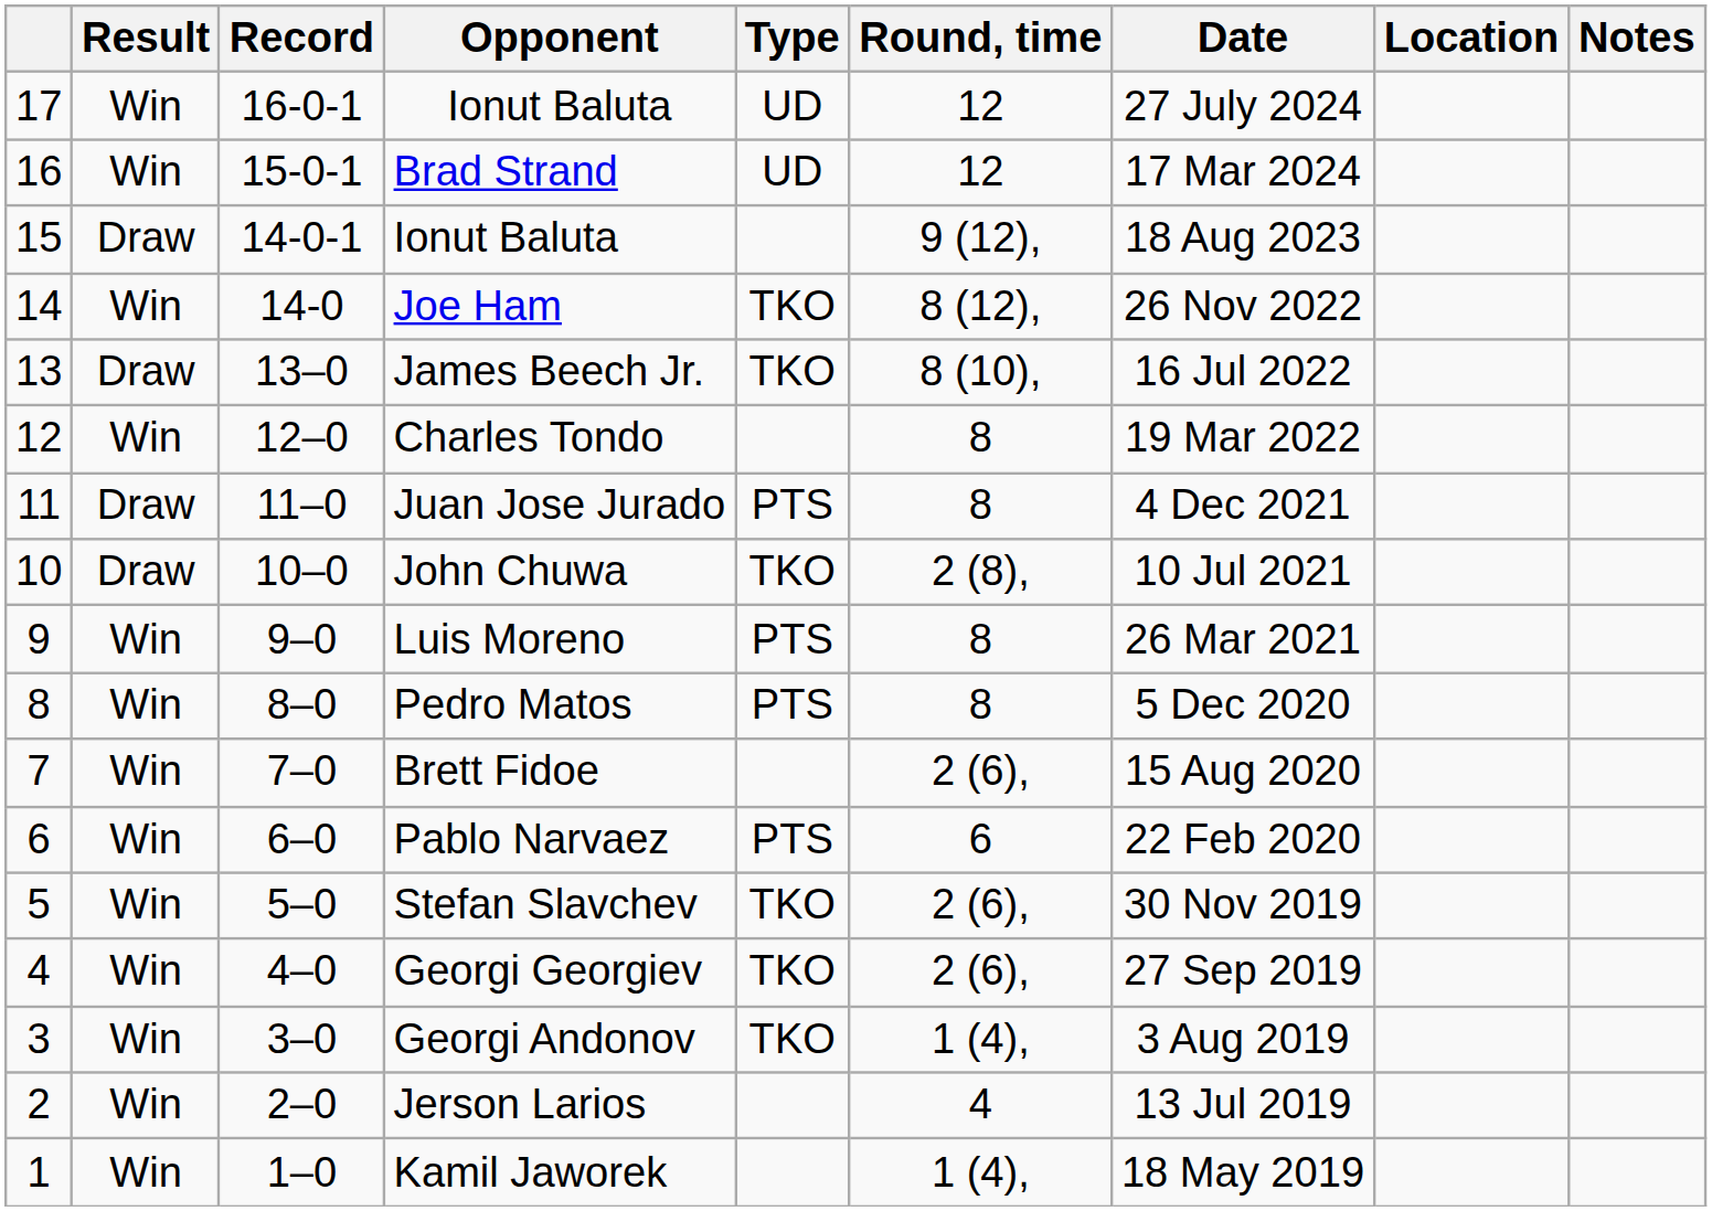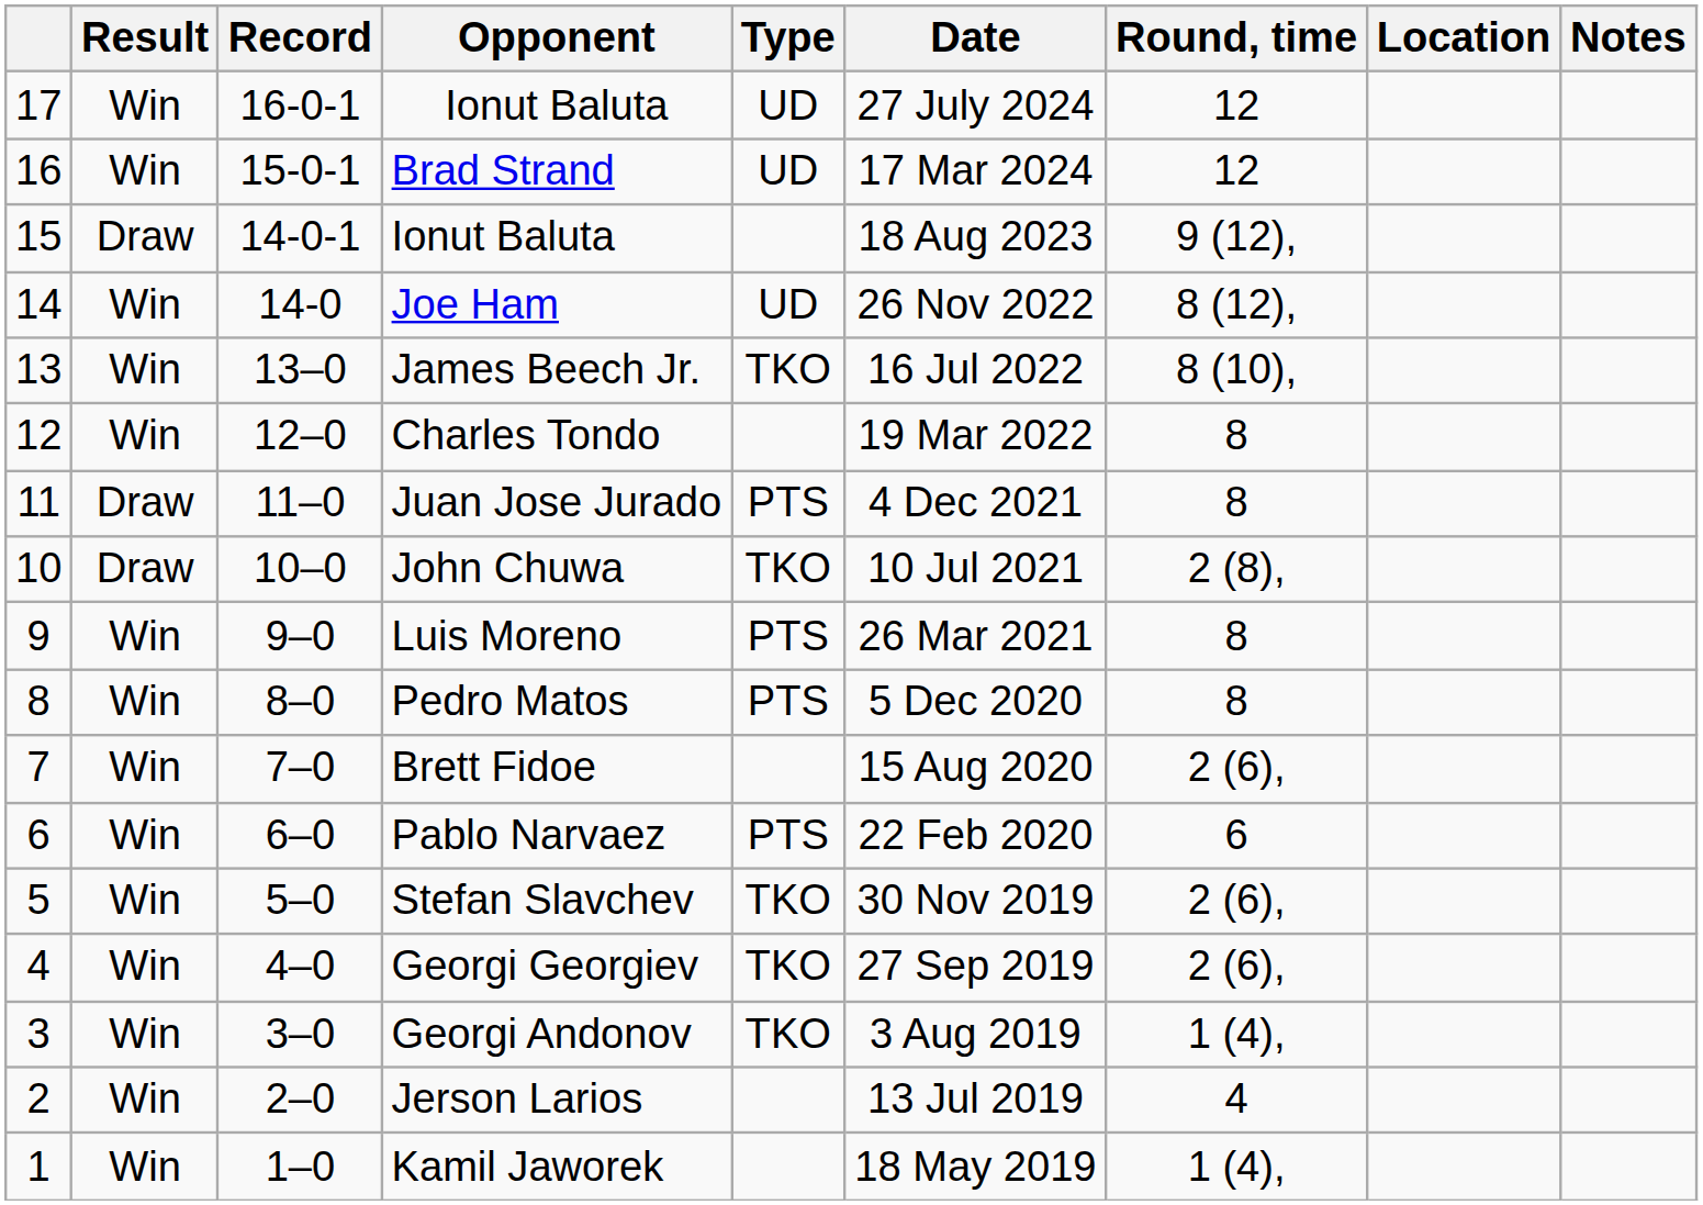columns swapped: Round, time <-> Date
Joe Ham | Type: TKO -> UD
James Beech Jr. | Result: Draw -> Win
